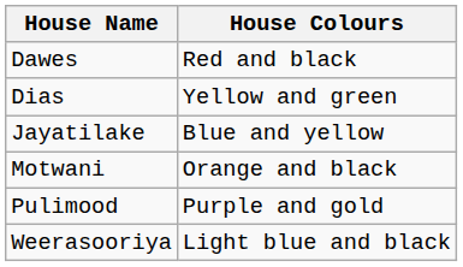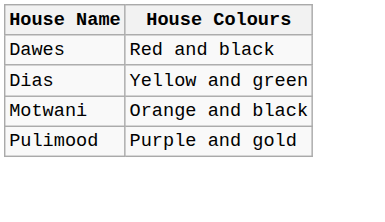- row: Jayatilake | Blue and yellow
- row: Weerasooriya | Light blue and black
